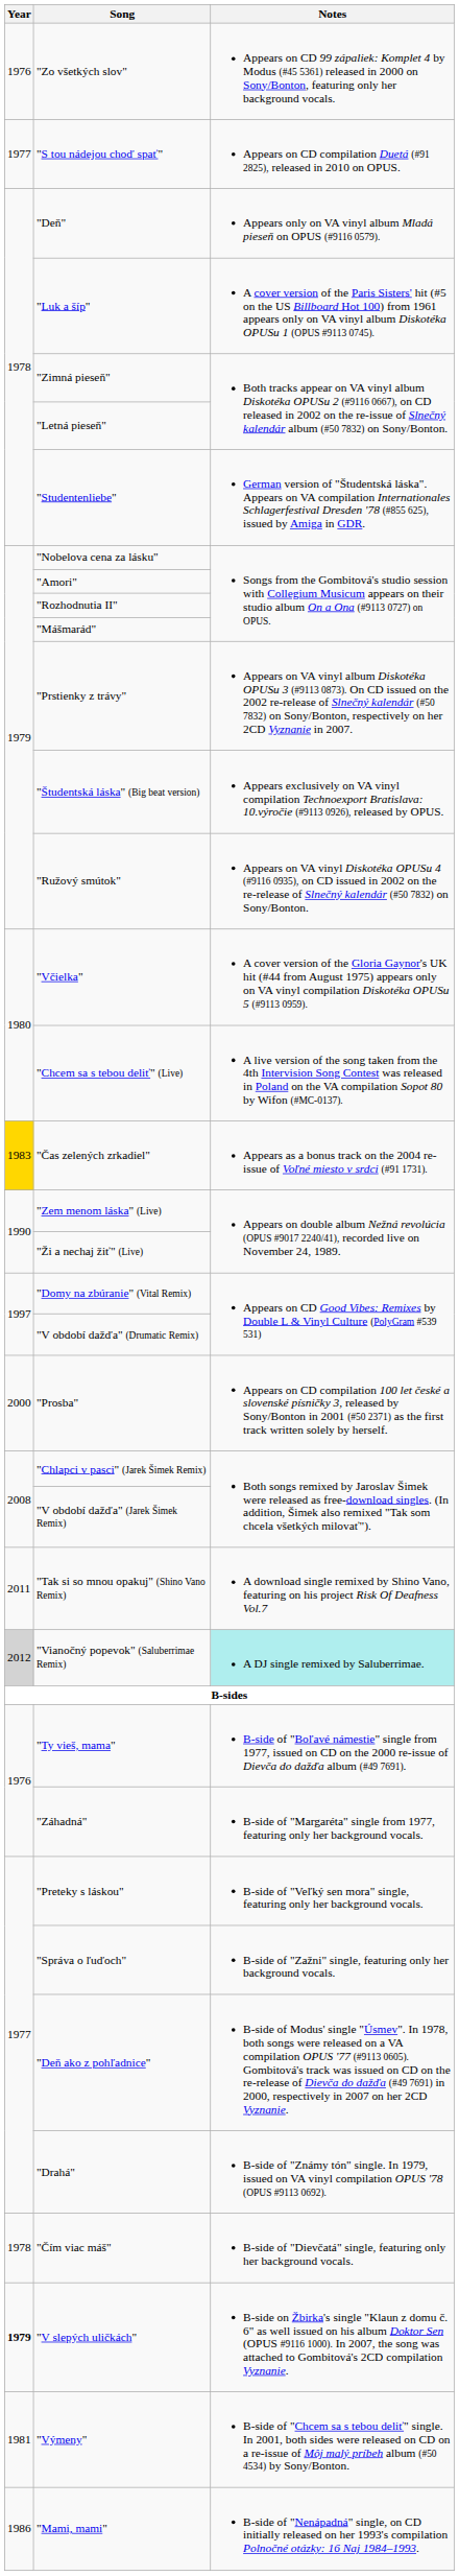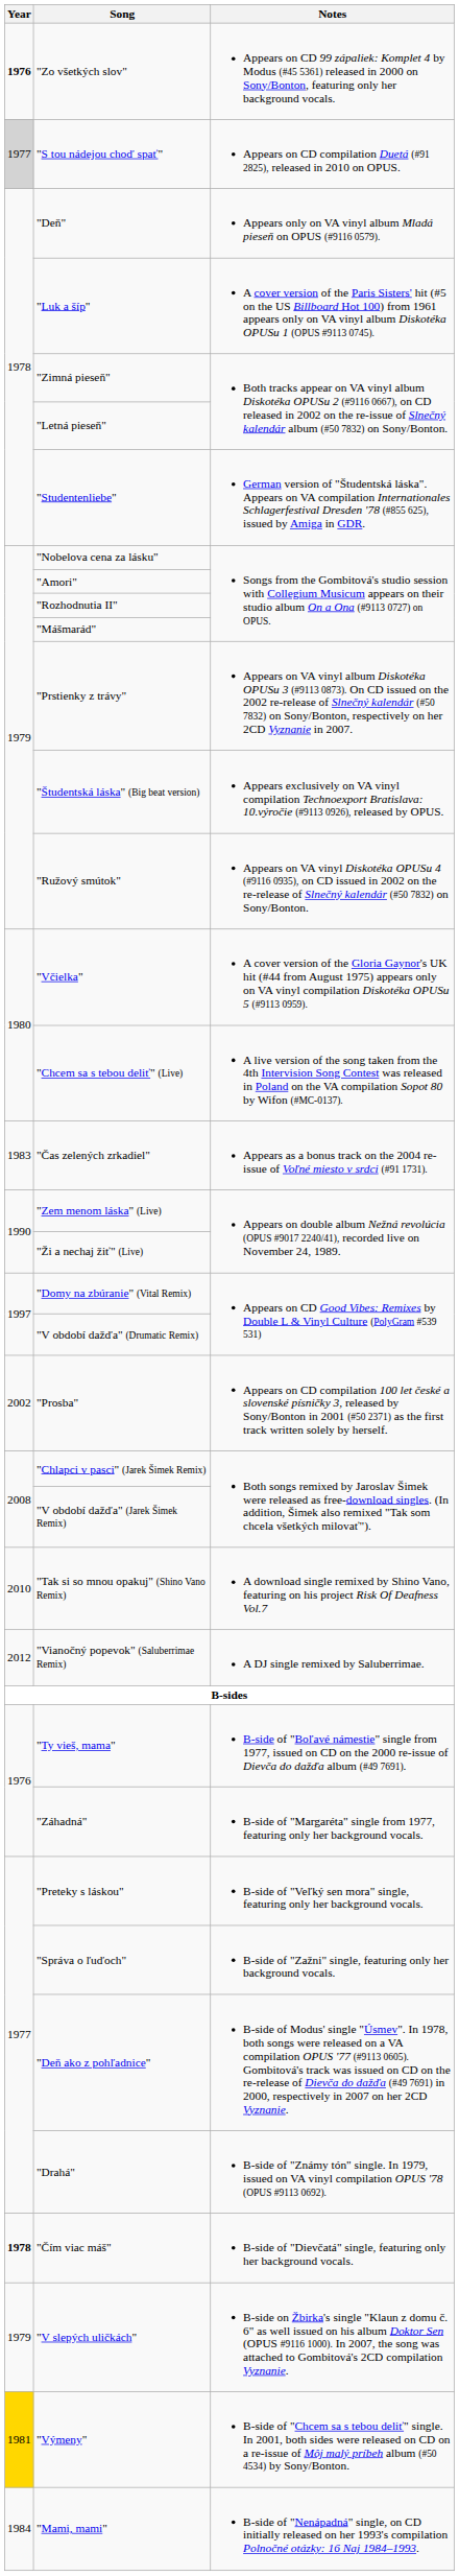"Zo všetkých slov" | Year: normal -> bold
"S tou nádejou choď spať" | Year: no background -> lightgrey background
"Čas zelených zrkadiel" | Year: gold background -> no background
"Prosba" | Year: 2000 -> 2002
"Tak si so mnou opakuj" (Shino Vano Remix) | Year: 2011 -> 2010
"Vianočný popevok" (Saluberrimae Remix) | Year: lightgrey background -> no background
"Vianočný popevok" (Saluberrimae Remix) | Notes: paleturquoise background -> no background
"Čím viac máš" | Year: normal -> bold
"V slepých uličkách" | Year: bold -> normal
"Výmeny" | Year: no background -> gold background
"Mami, mami" | Year: 1986 -> 1984
